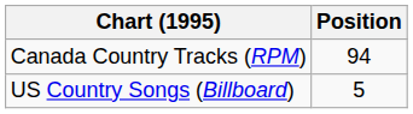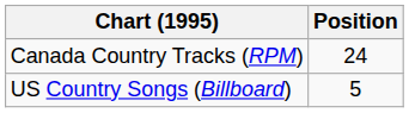Canada Country Tracks (RPM) | Position: 94 -> 24
